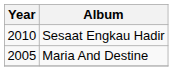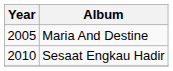rows swapped: Maria And Destine <-> Sesaat Engkau Hadir
